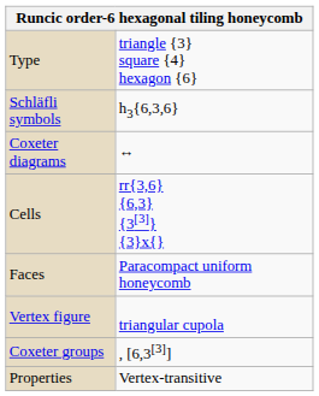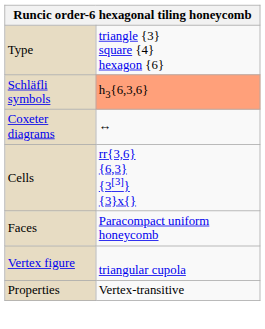Schläfli symbols | column 2: no background -> lightsalmon background
- row: Coxeter groups | , [6,3[3]]
